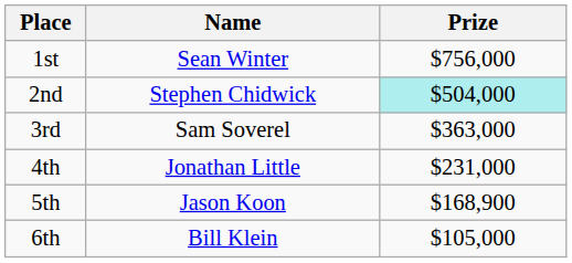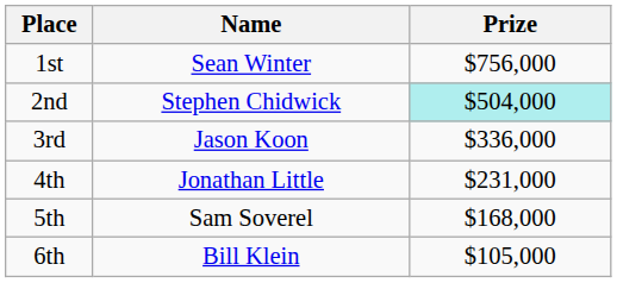3rd | Name: Sam Soverel -> Jason Koon
3rd | Prize: $363,000 -> $336,000
5th | Name: Jason Koon -> Sam Soverel
5th | Prize: $168,900 -> $168,000
